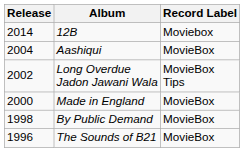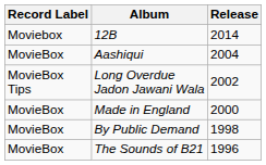columns swapped: Release <-> Record Label
